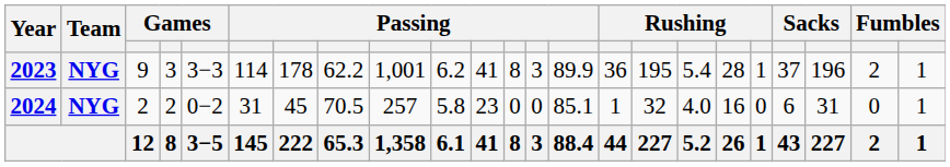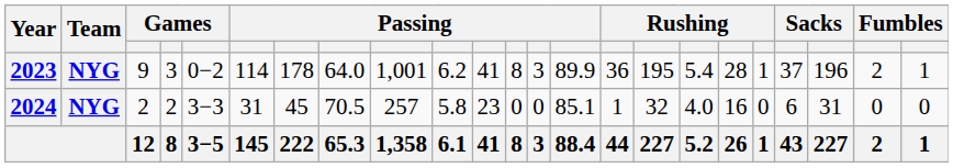2023 | column 5: 3−3 -> 0−2
2023 | column 8: 62.2 -> 64.0
2024 | column 5: 0−2 -> 3−3
2024 | column 23: 1 -> 0
